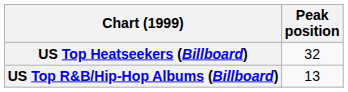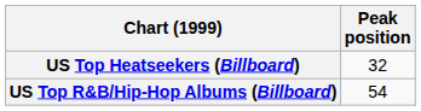US Top R&B/Hip-Hop Albums (Billboard) | Peak position: 13 -> 54
